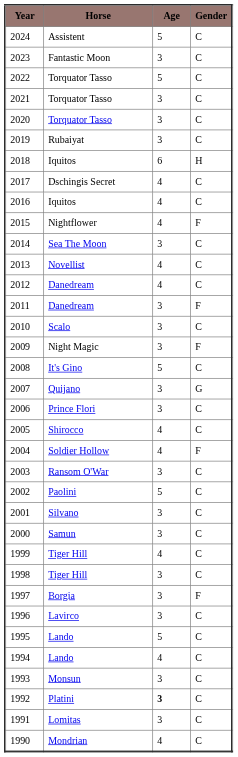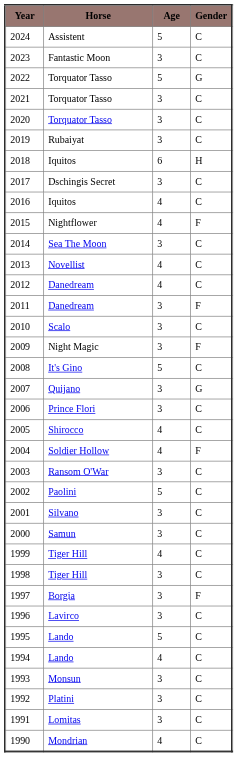2022 | column 4: C -> G
2017 | column 3: 4 -> 3
1992 | column 3: bold -> normal
